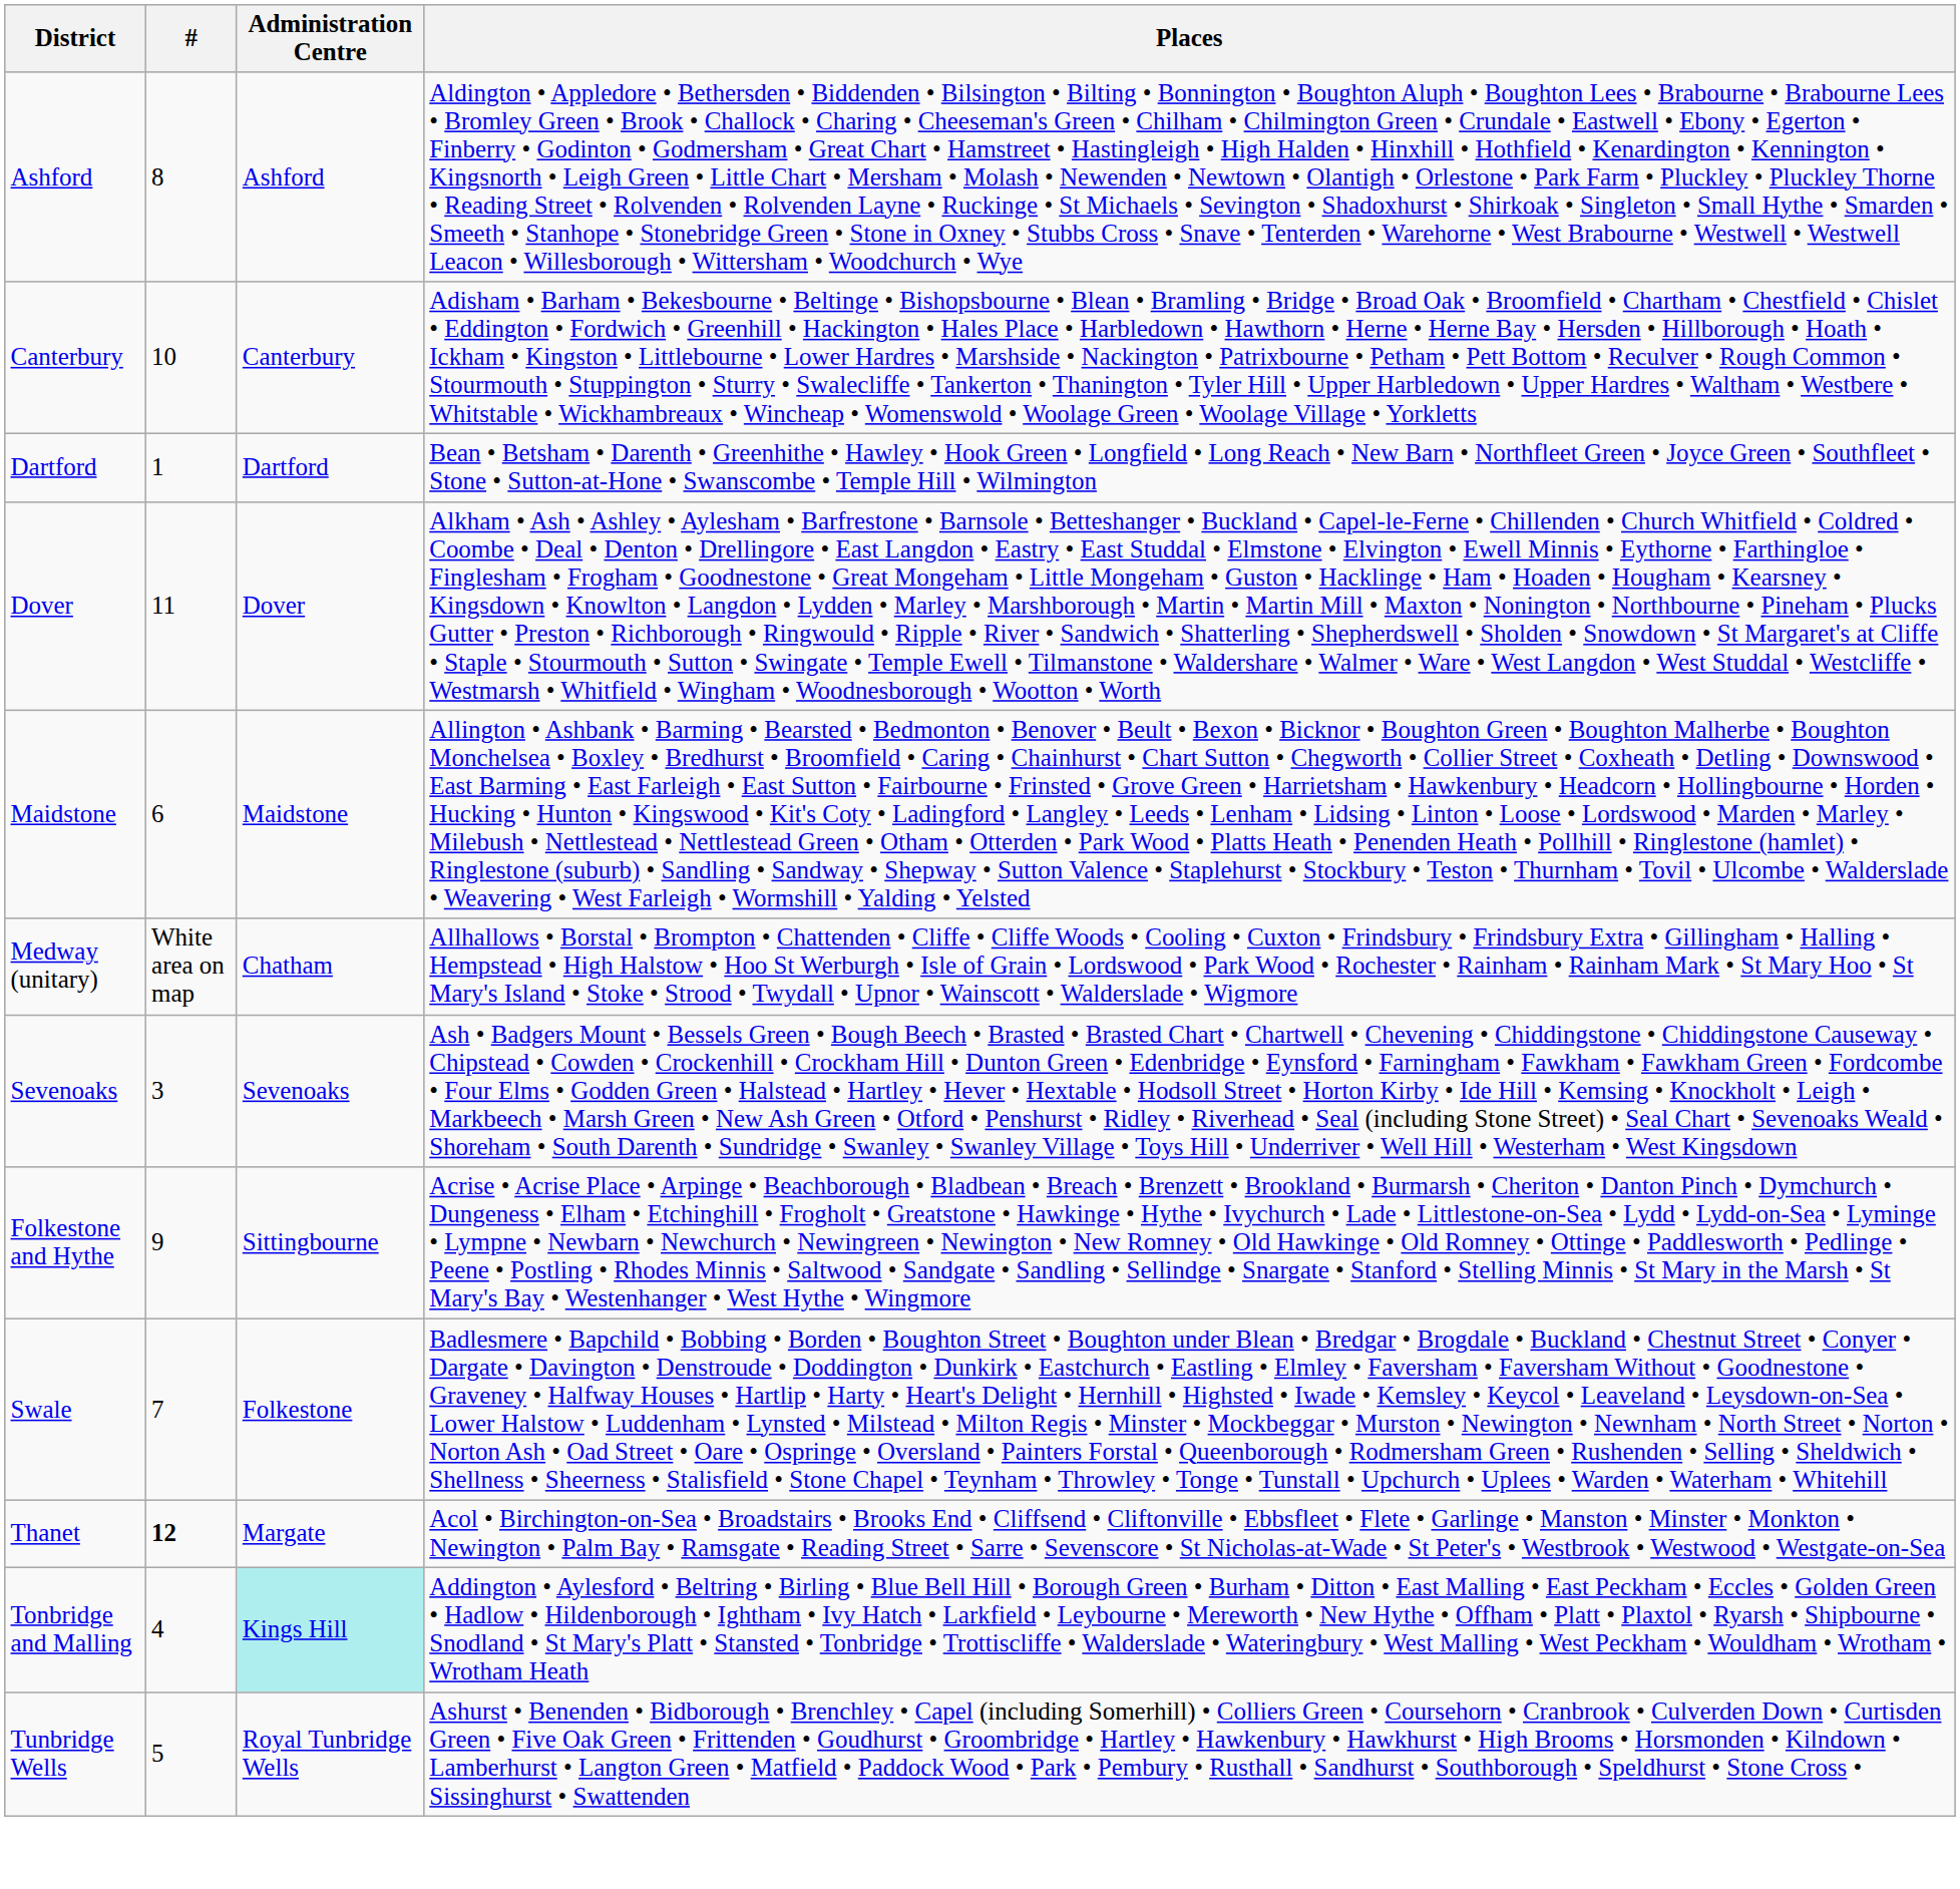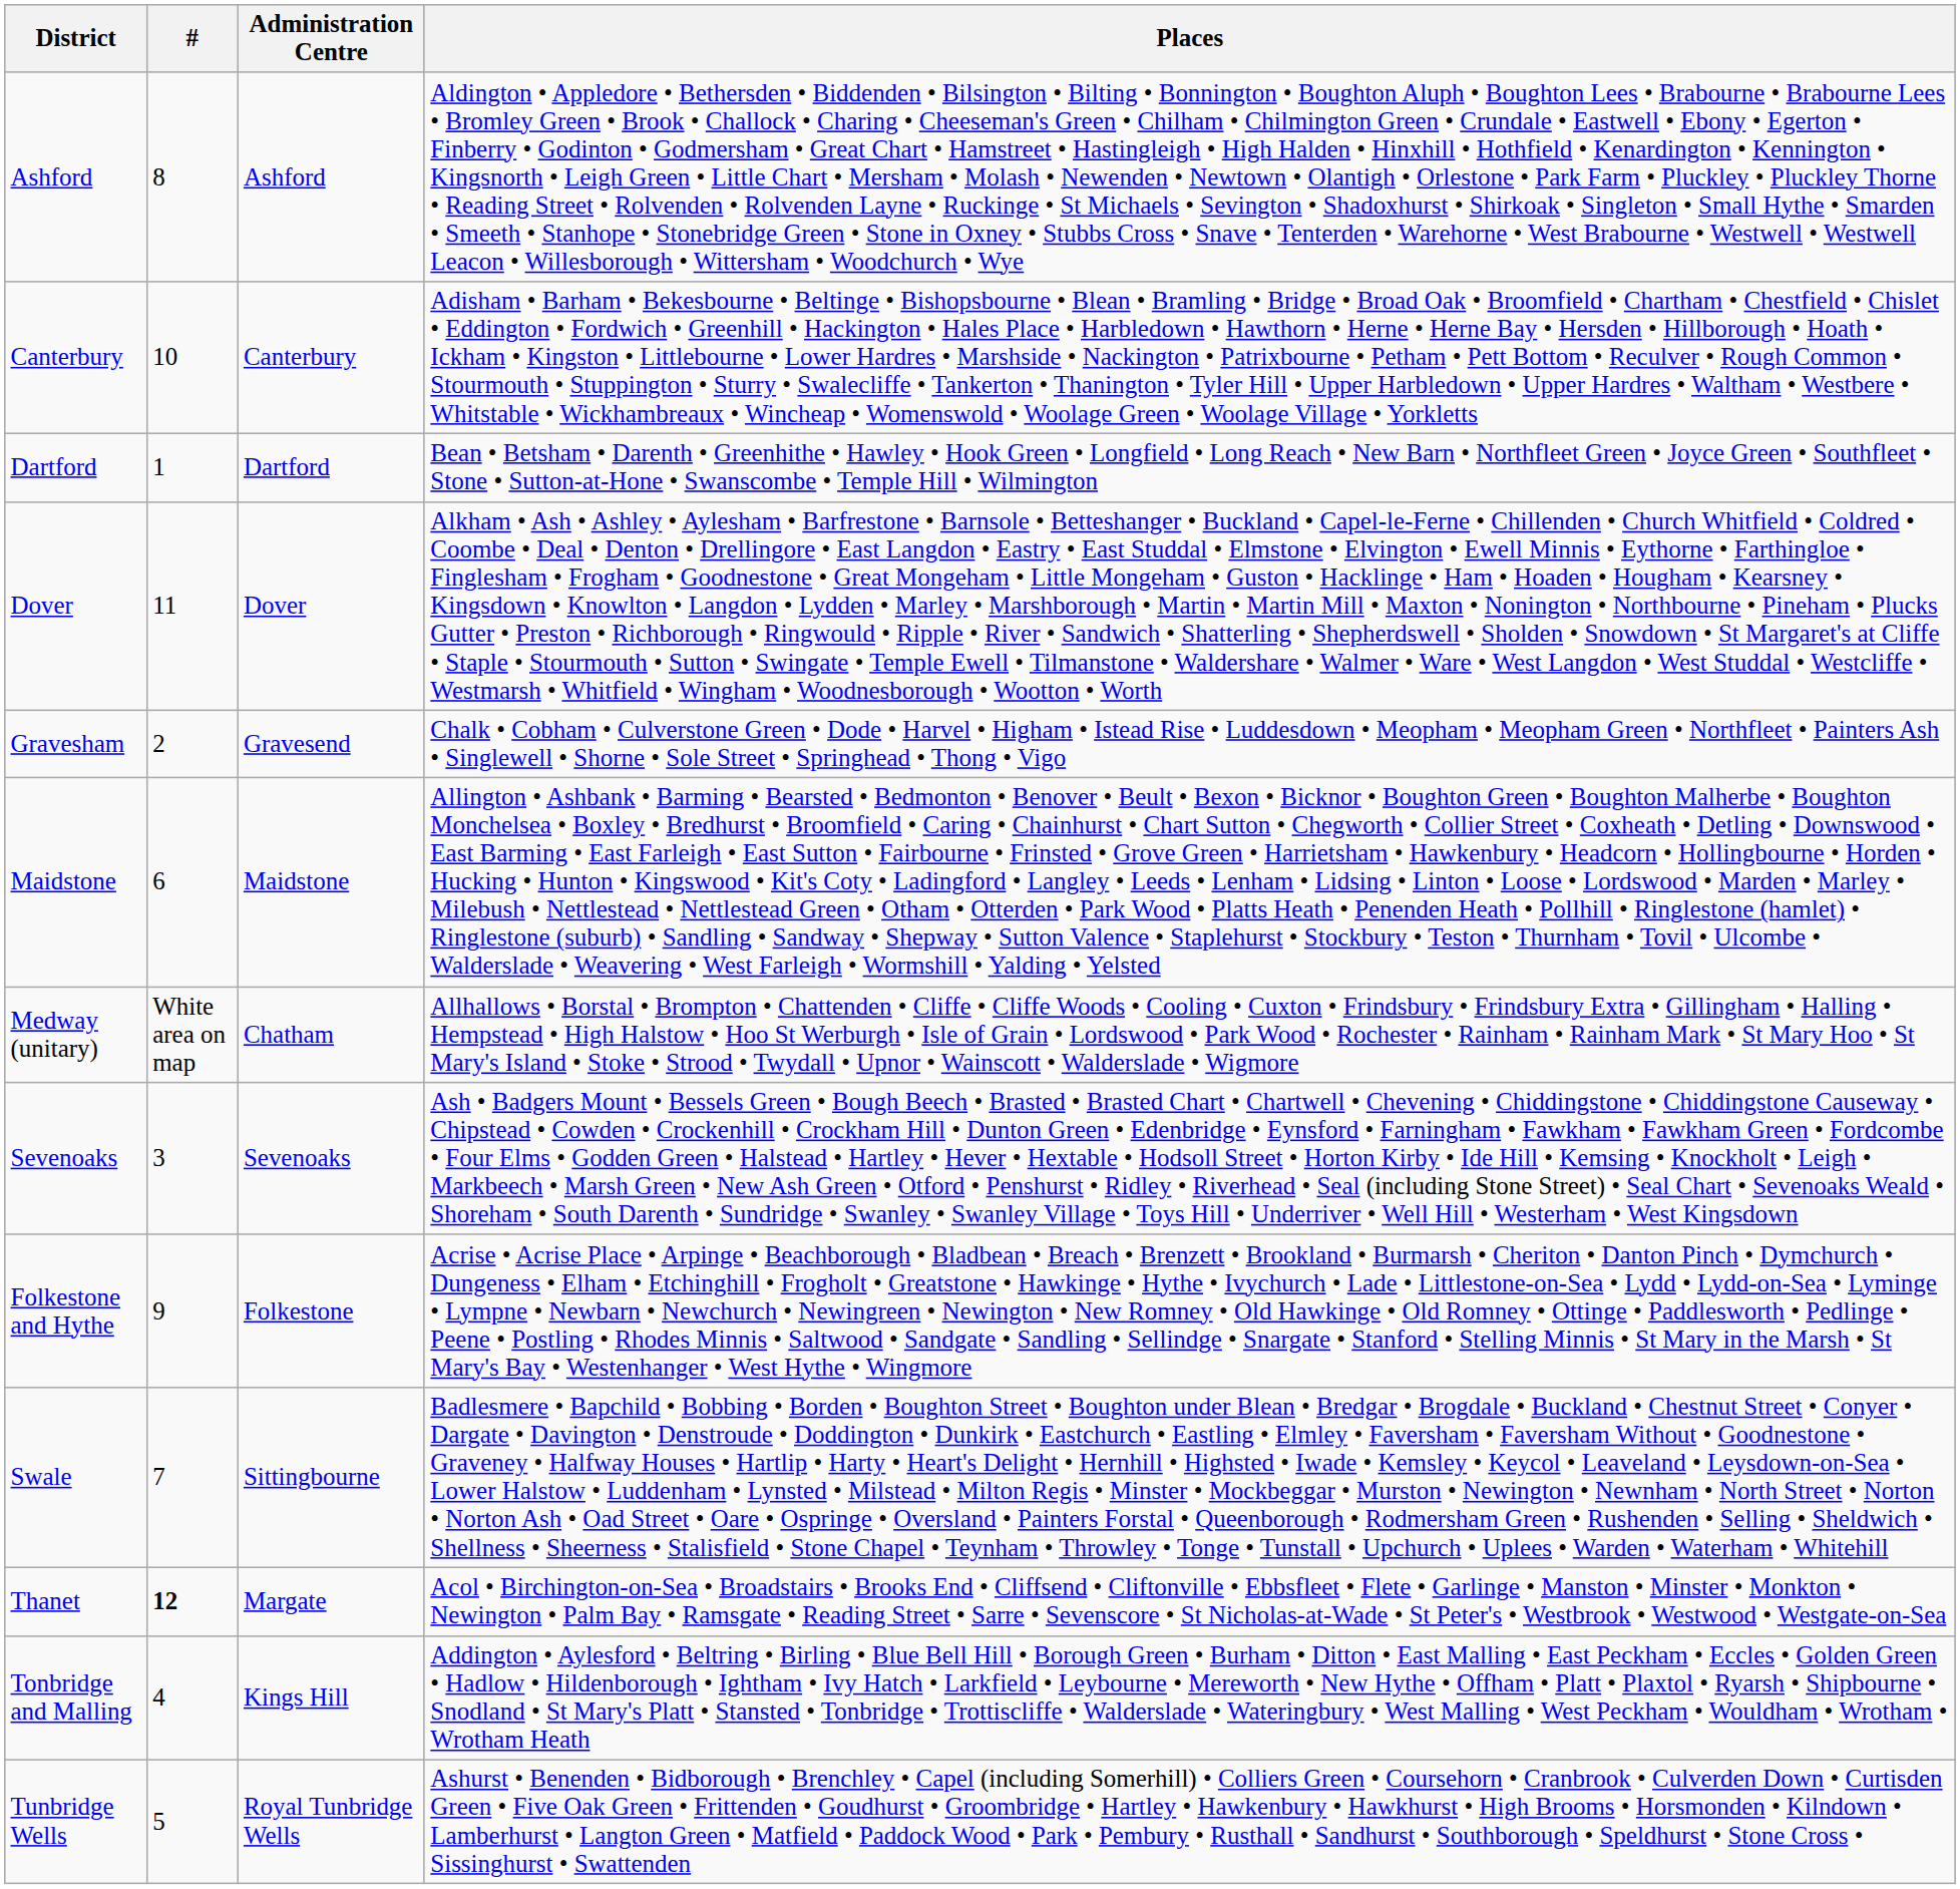+ row: Gravesham | 2 | Gravesend | Chalk • Cobham • Culverstone Green • Dode • Harvel • Higham • Istead Rise • Luddesdown • Meopham • Meopham Green • Northfleet • Painters Ash • Singlewell • Shorne • Sole Street • Springhead • Thong • Vigo
Folkestone and Hythe | Administration Centre: Sittingbourne -> Folkestone
Swale | Administration Centre: Folkestone -> Sittingbourne
Tonbridge and Malling | Administration Centre: paleturquoise background -> no background
